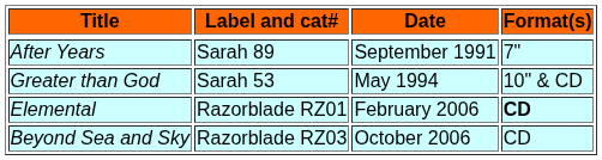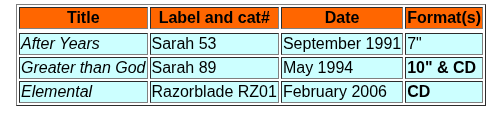After Years | Label and cat#: Sarah 89 -> Sarah 53
Greater than God | Label and cat#: Sarah 53 -> Sarah 89
Greater than God | Format(s): normal -> bold
- row: Beyond Sea and Sky | Razorblade RZ03 | October 2006 | CD
